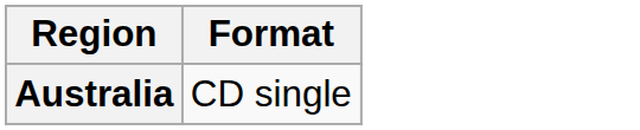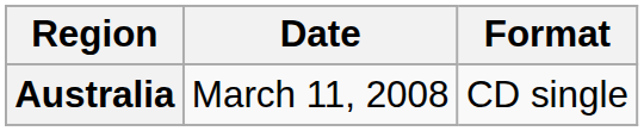+ column: Date | March 11, 2008
